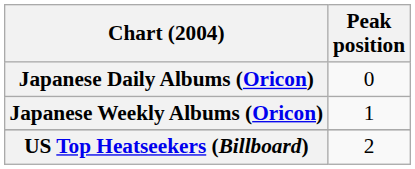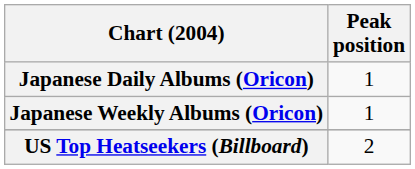Japanese Daily Albums (Oricon) | Peak position: 0 -> 1
